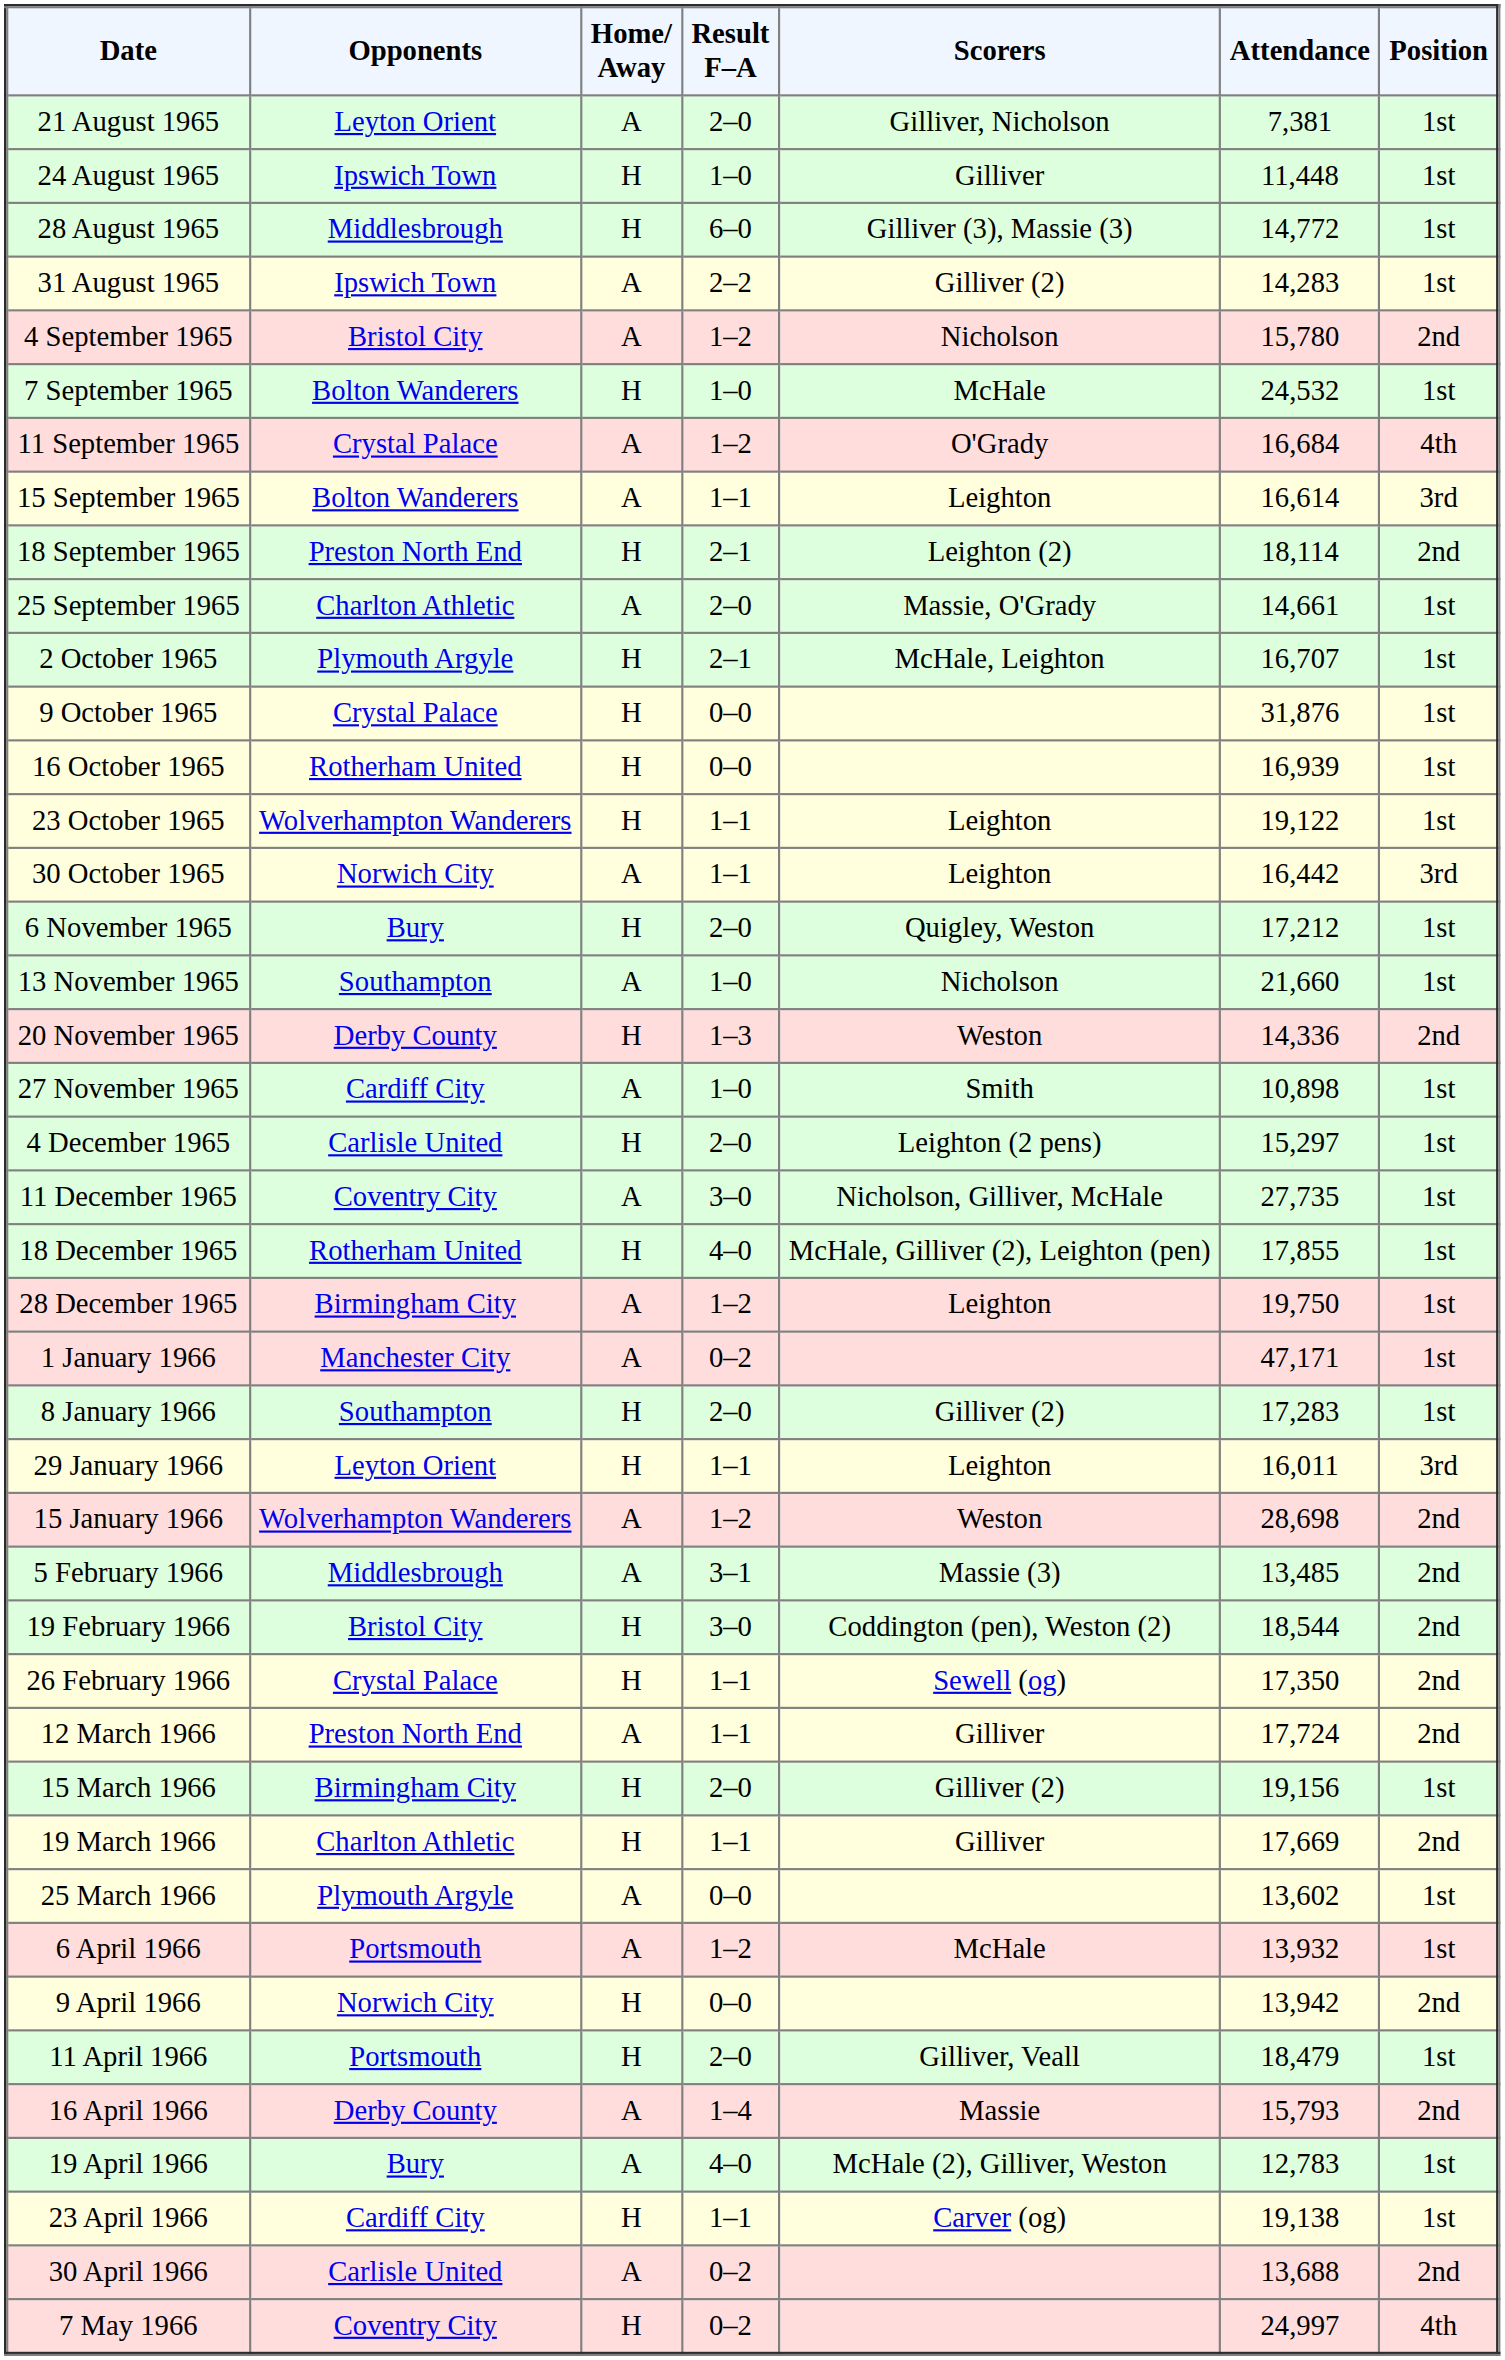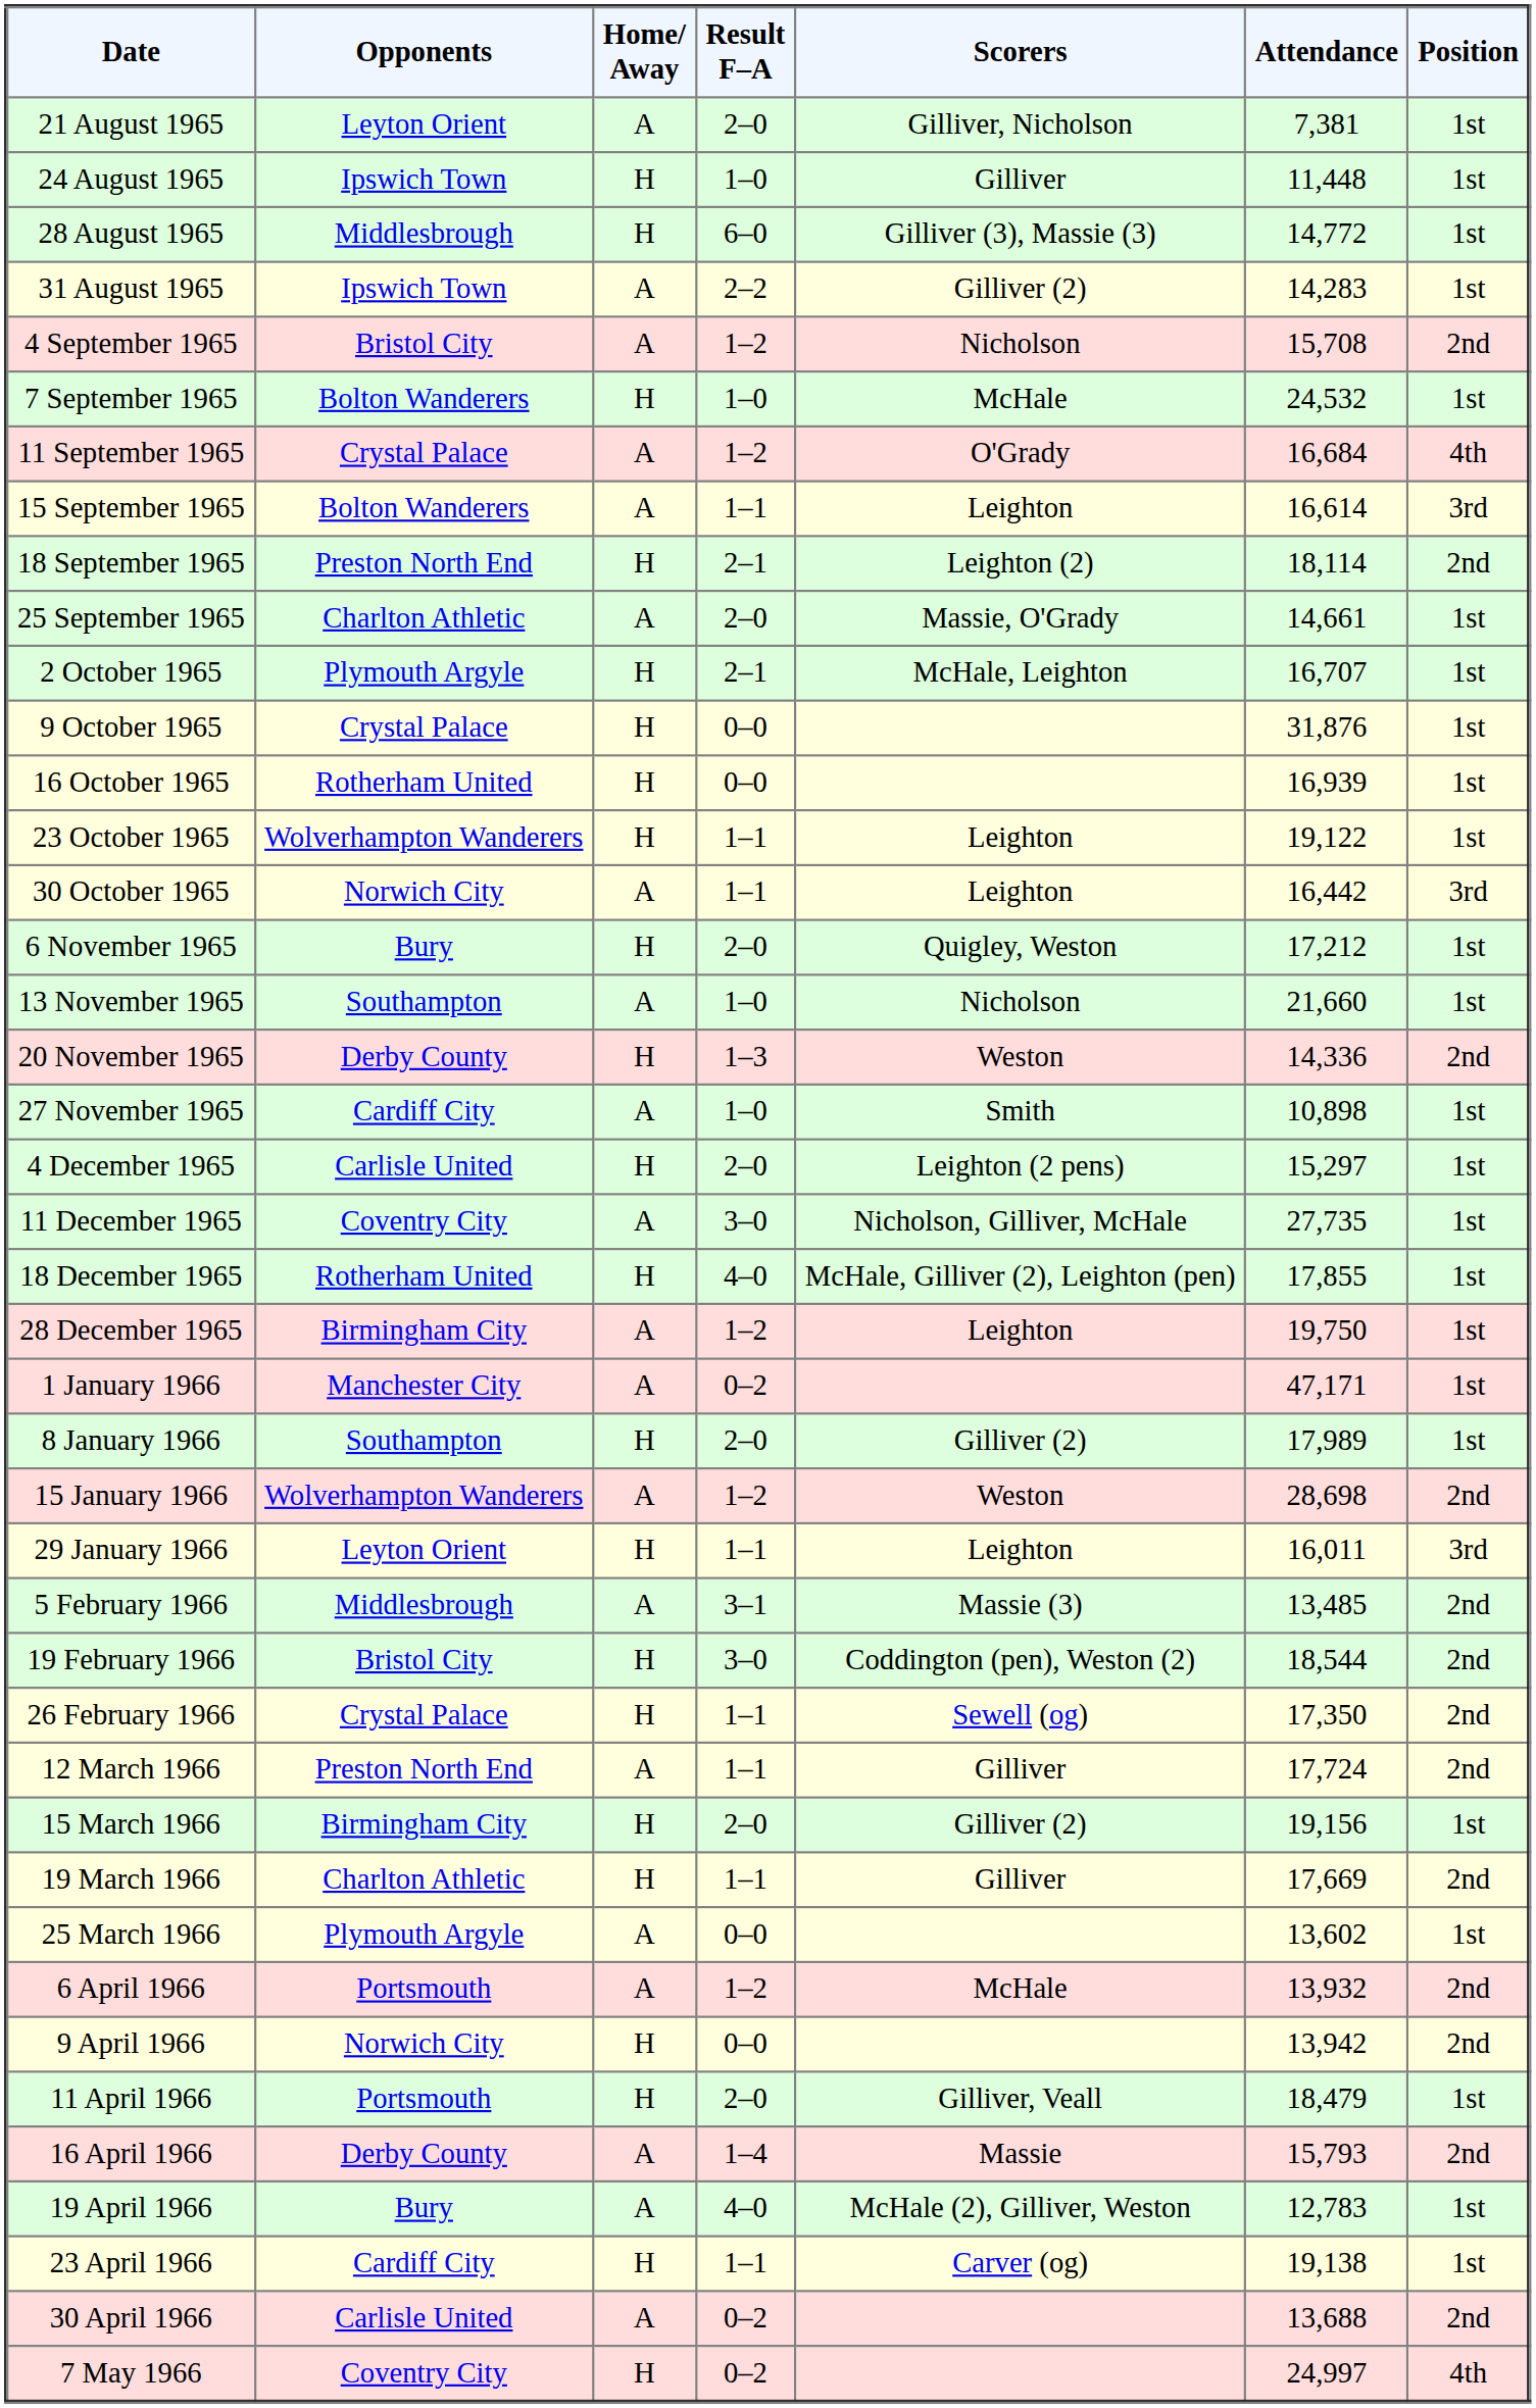4 September 1965 | Attendance: 15,780 -> 15,708
8 January 1966 | Attendance: 17,283 -> 17,989
rows swapped: 15 January 1966 <-> 29 January 1966
6 April 1966 | Position: 1st -> 2nd
